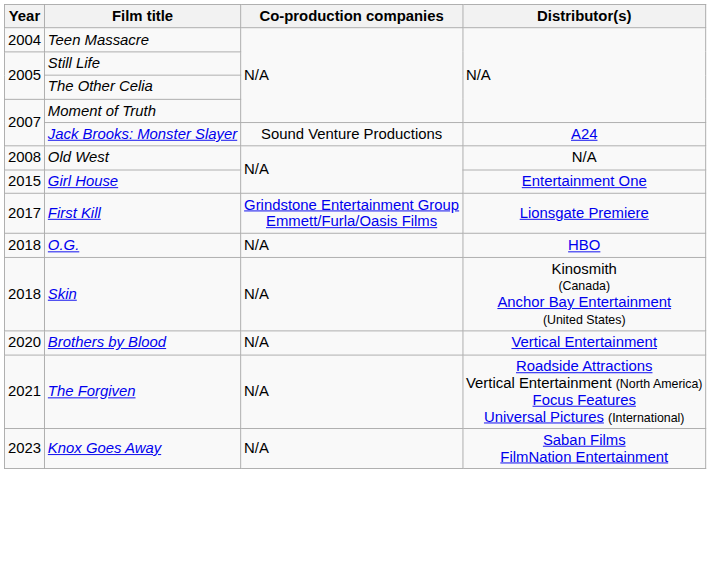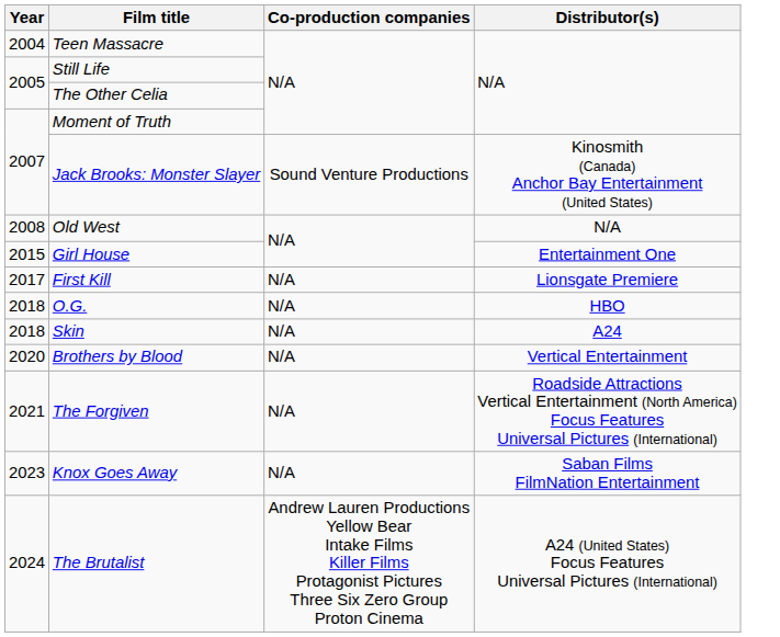Jack Brooks: Monster Slayer | Distributor(s): A24 -> Kinosmith (Canada) Anchor Bay Entertainment (United States)
First Kill | Co-production companies: Grindstone Entertainment Group Emmett/Furla/Oasis Films -> N/A
Skin | Distributor(s): Kinosmith (Canada) Anchor Bay Entertainment (United States) -> A24
+ row: 2024 | The Brutalist | Andrew Lauren Productions Yellow Bear Intake Films Killer Films Protagonist Pictures Three Six Zero Group Proton Cinema | A24 (United States) Focus Features Universal Pictures (International)
